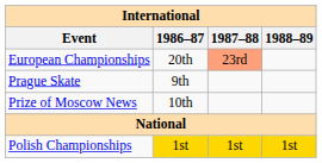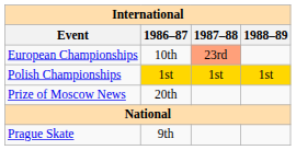European Championships | 1986–87: 20th -> 10th
rows swapped: Prague Skate <-> Polish Championships
Prize of Moscow News | 1986–87: 10th -> 20th
